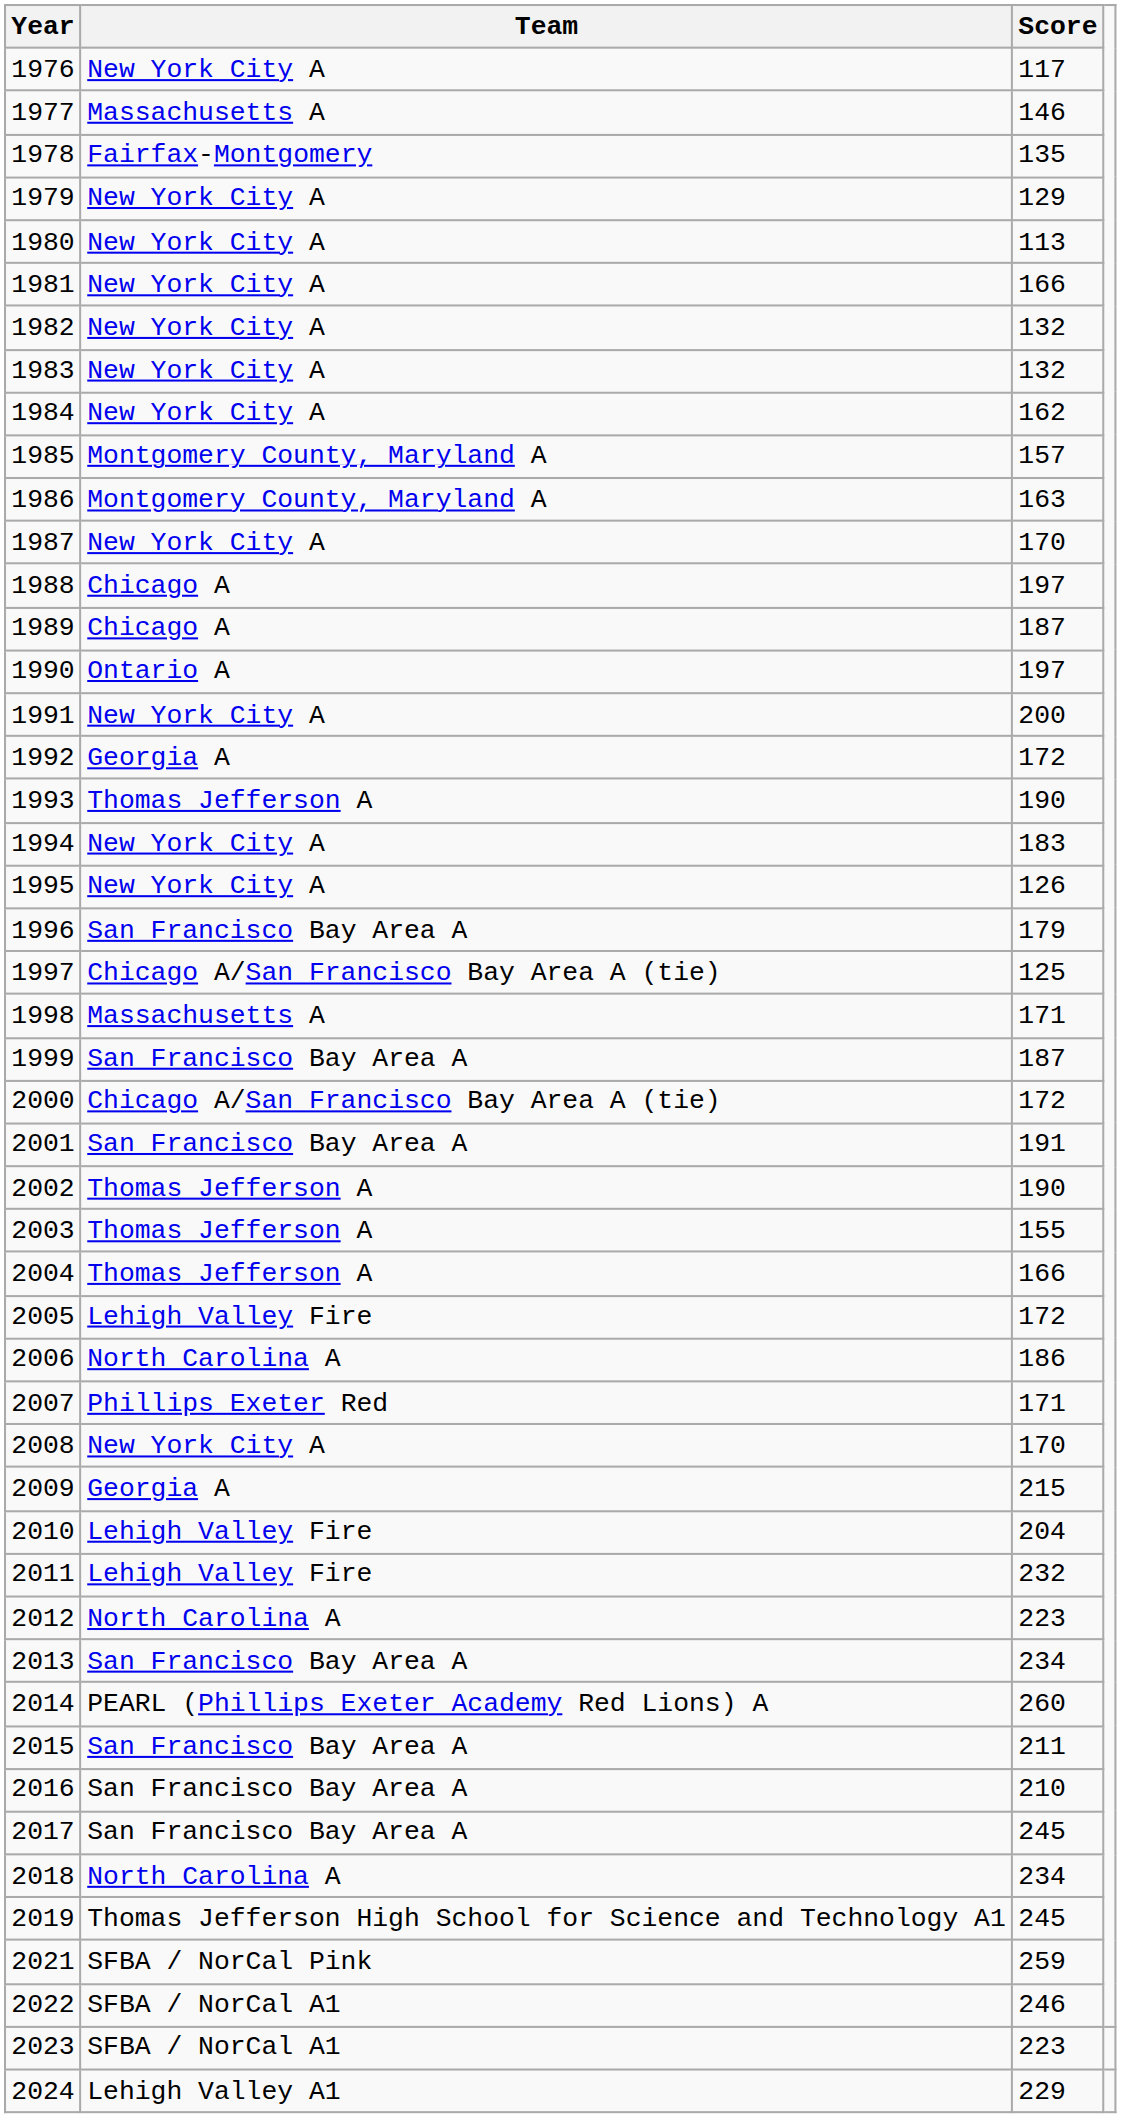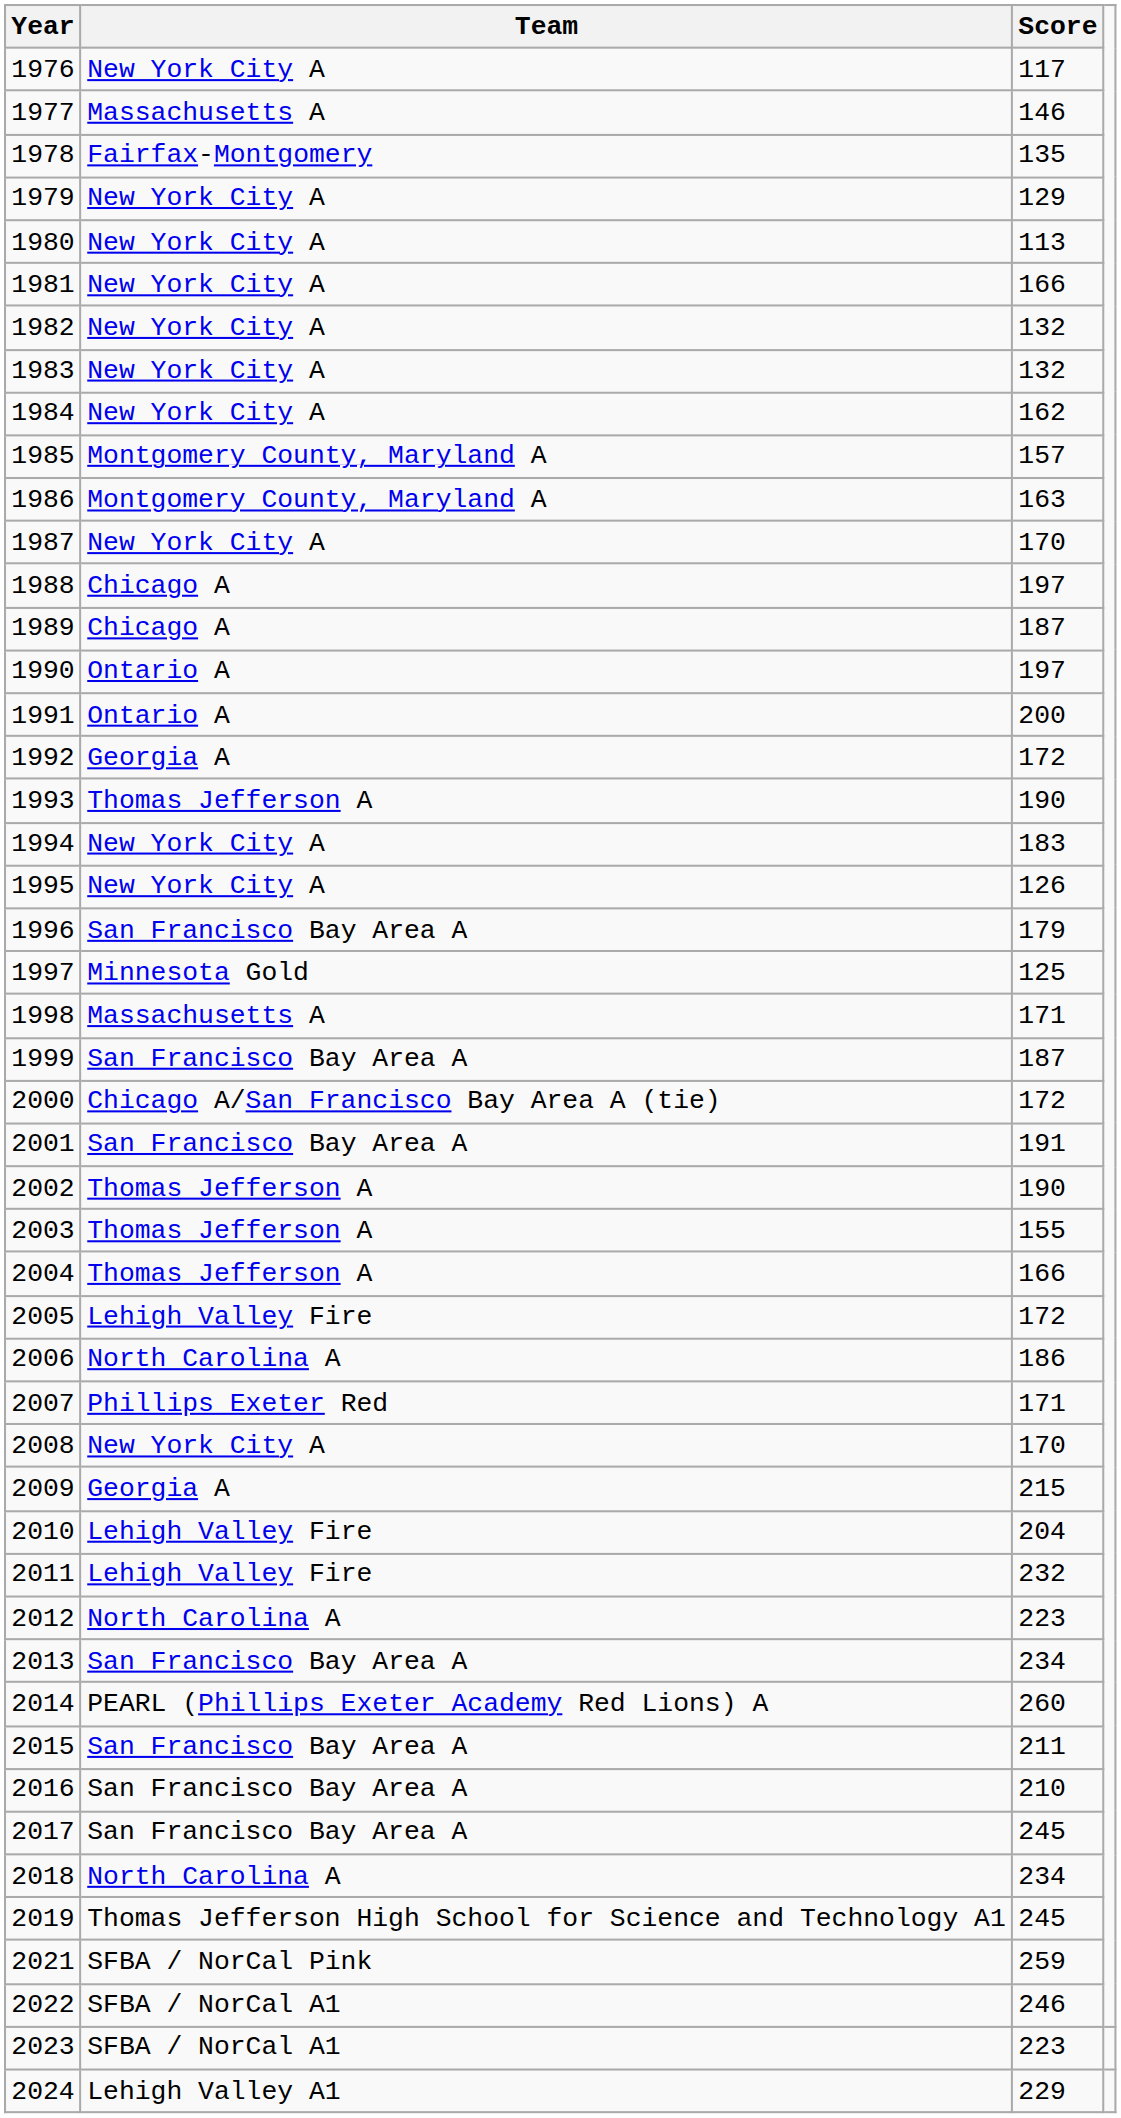1991 | Team: New York City A -> Ontario A
1997 | Team: Chicago A/San Francisco Bay Area A (tie) -> Minnesota Gold
